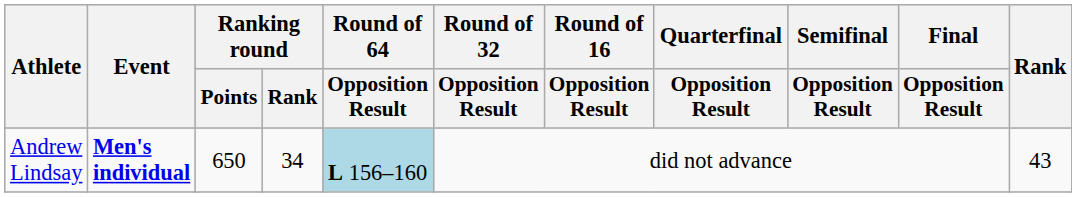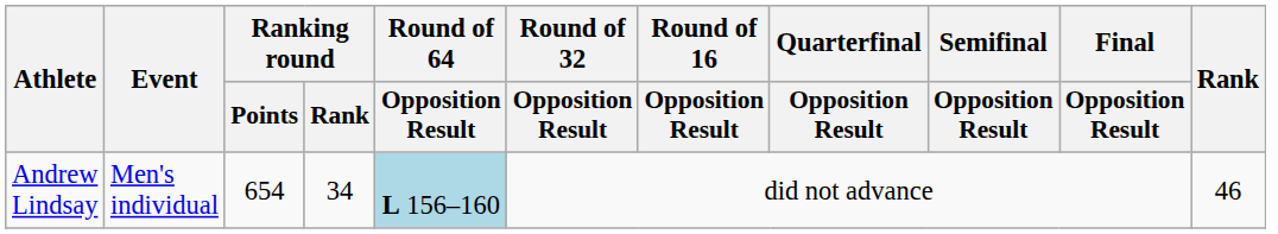Andrew Lindsay | Event: bold -> normal
Andrew Lindsay | Ranking round / Points: 650 -> 654
Andrew Lindsay | Rank: 43 -> 46
